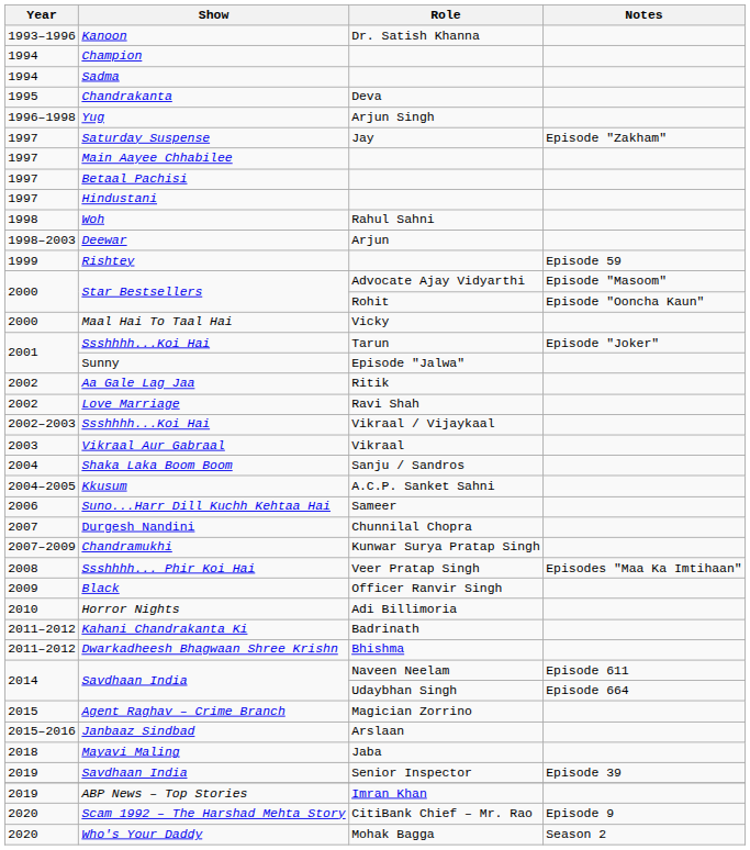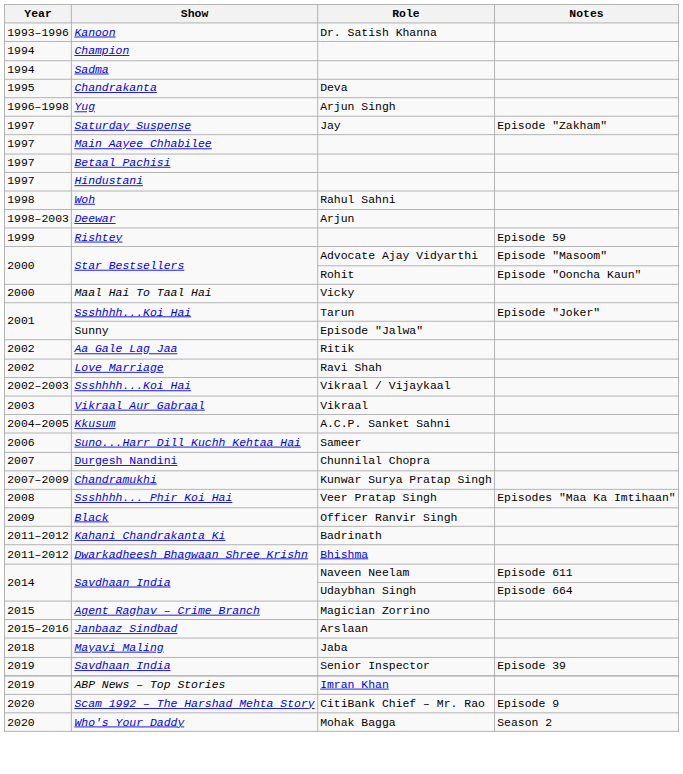- row: 2004 | Shaka Laka Boom Boom | Sanju / Sandros
- row: 2010 | Horror Nights | Adi Billimoria
